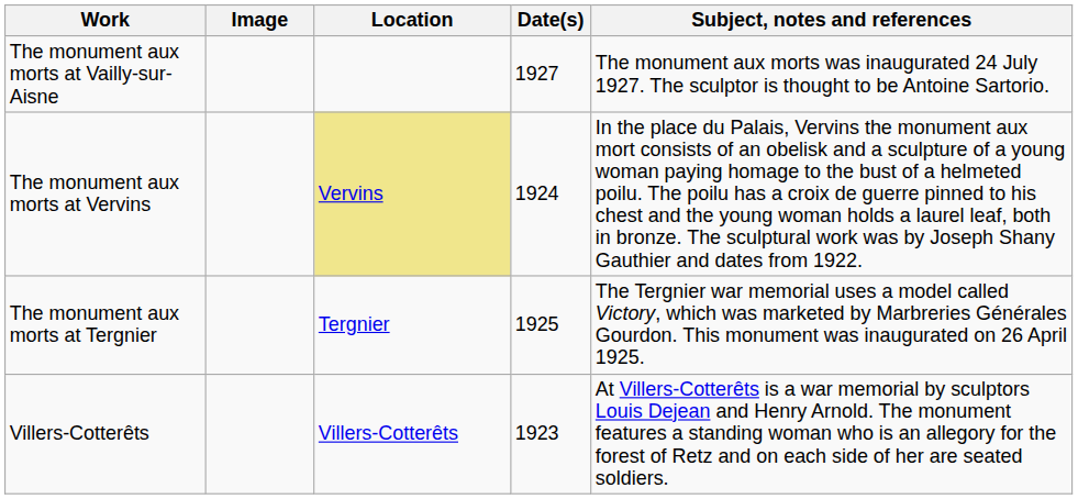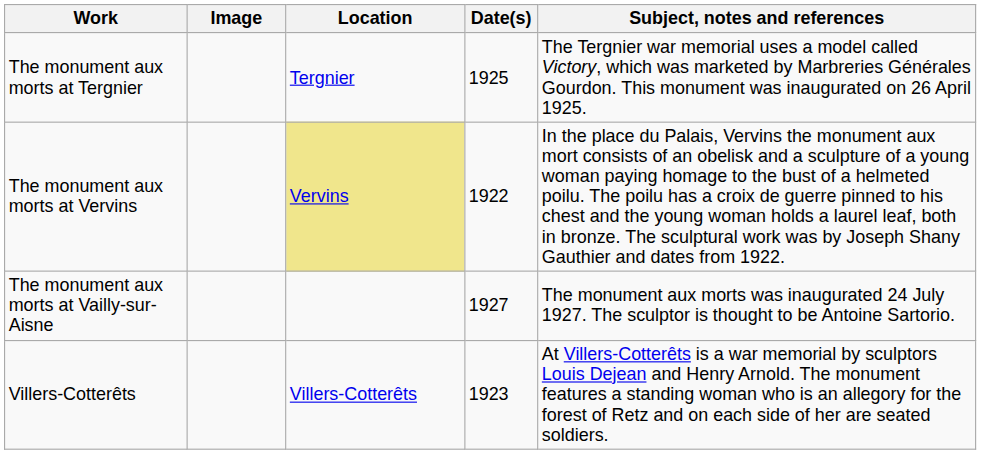rows swapped: The monument aux morts at Tergnier <-> The monument aux morts at Vailly-sur-Aisne
The monument aux morts at Vervins | Date(s): 1924 -> 1922
